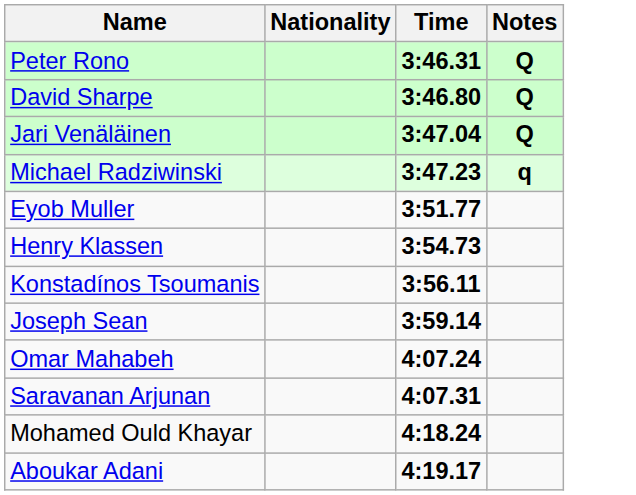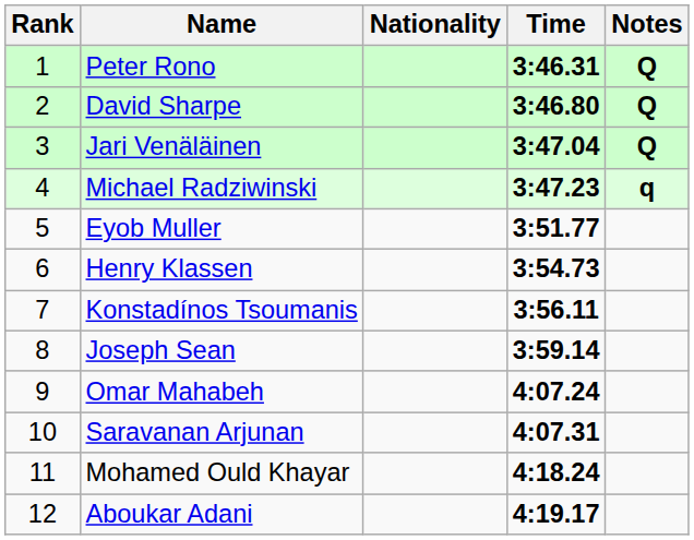+ column: Rank | 1 | 2 | 3 | 4 | 5 | 6 | 7 | 8 | 9 | 10 | 11 | 12
